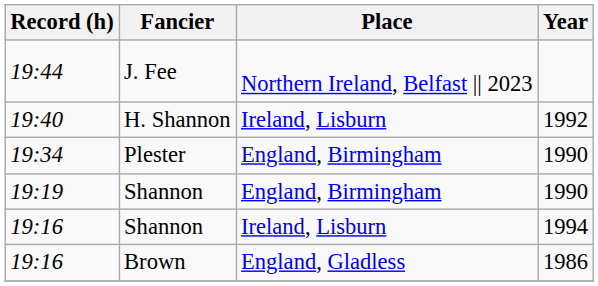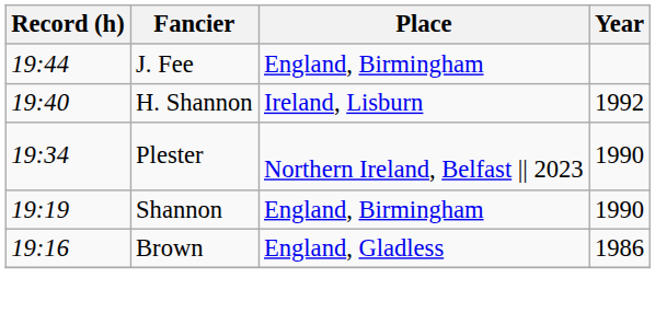19:44 | Place: Northern Ireland, Belfast || 2023 -> England, Birmingham
19:34 | Place: England, Birmingham -> Northern Ireland, Belfast || 2023
- row: 19:16 | Shannon | Ireland, Lisburn | 1994
